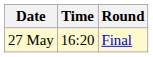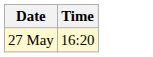- column: Round | Final
